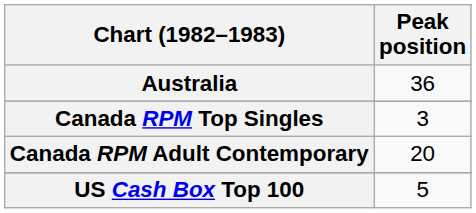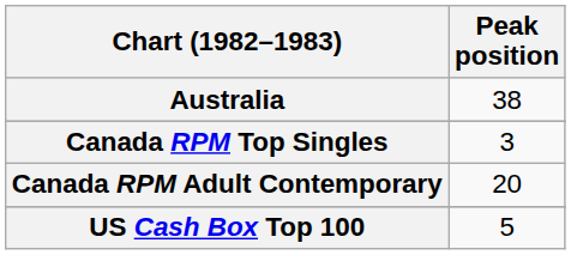Australia | Peak position: 36 -> 38
